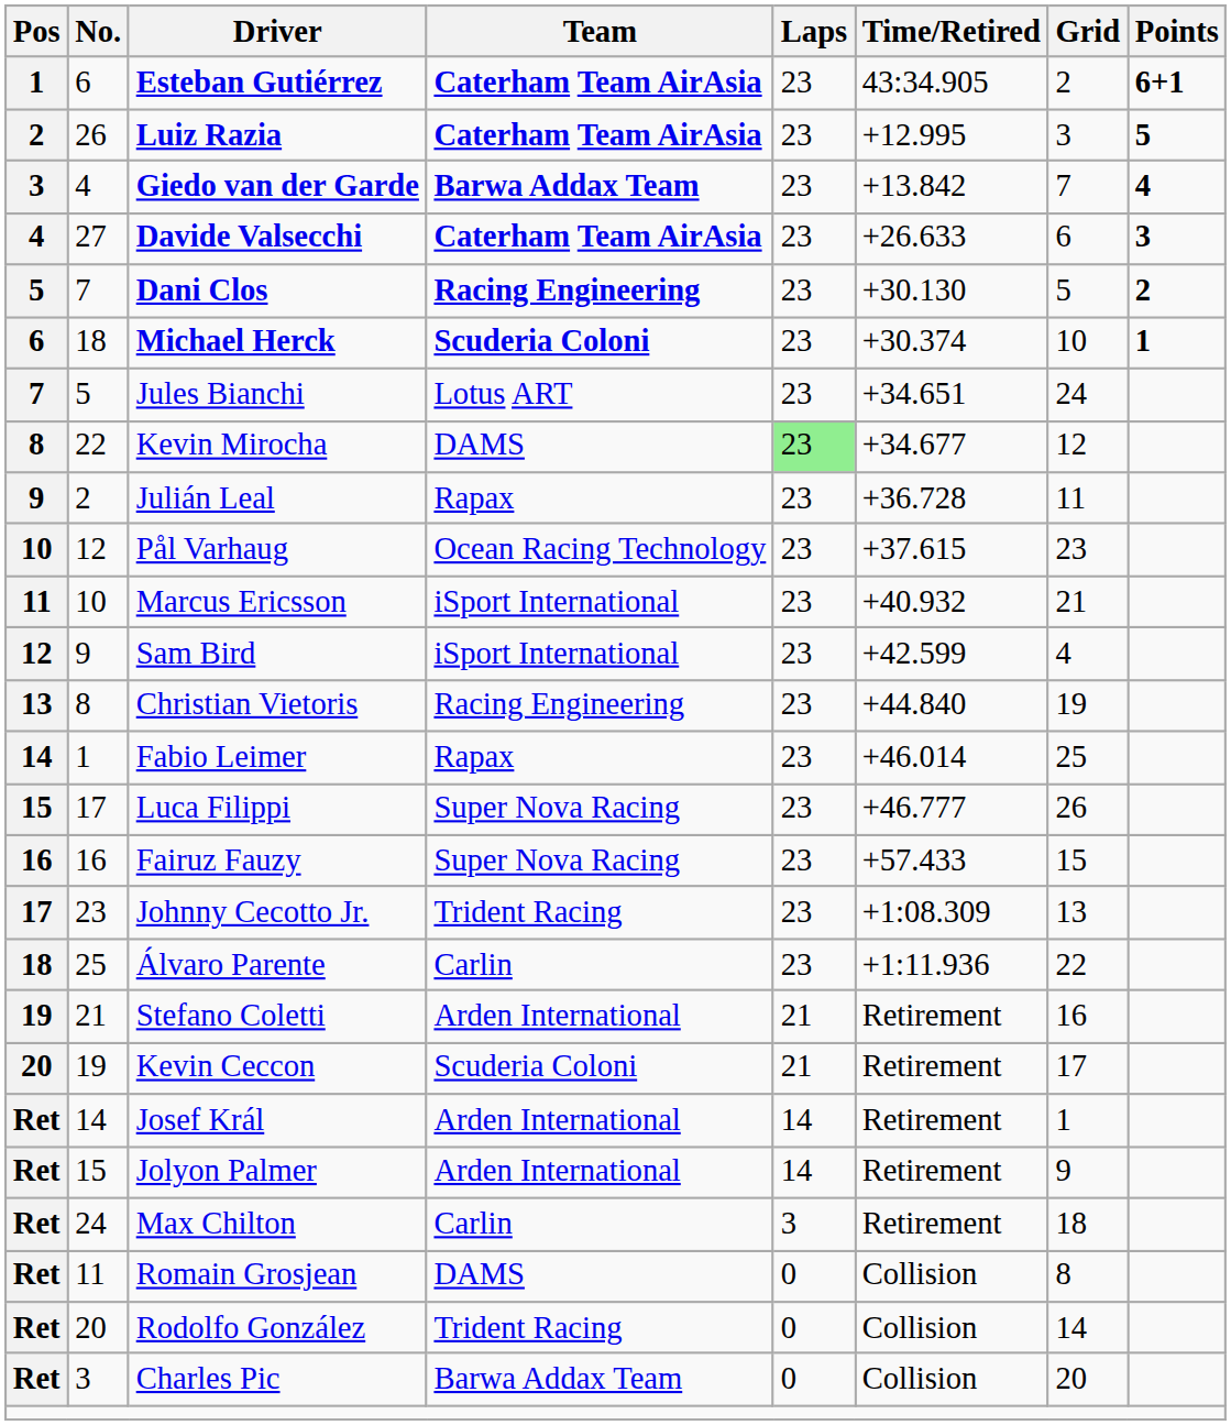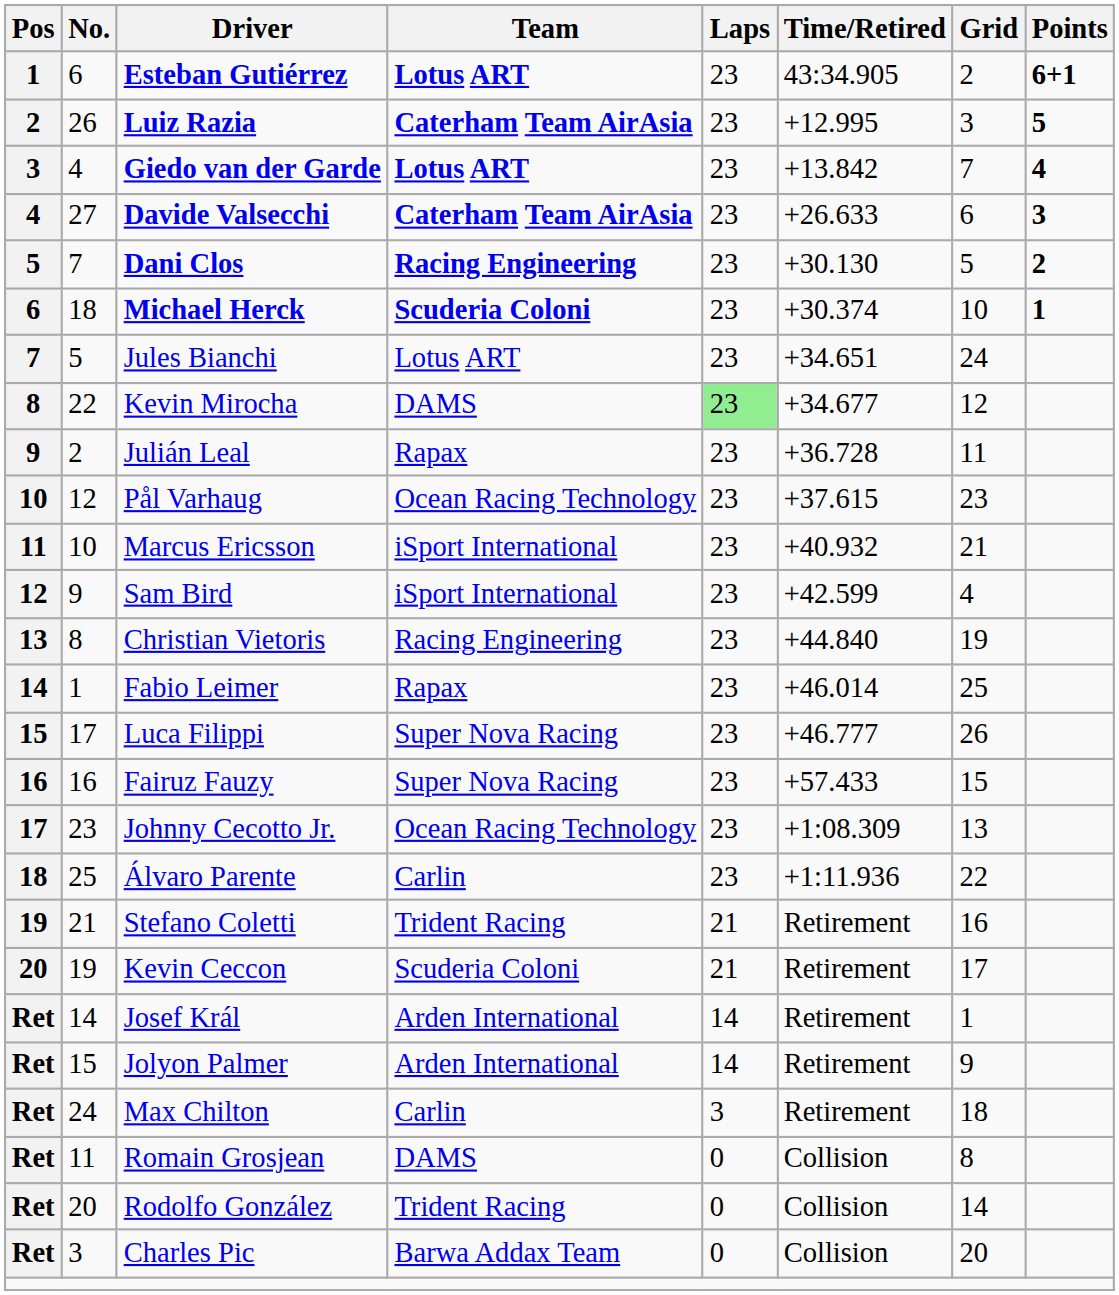Esteban Gutiérrez | Team: Caterham Team AirAsia -> Lotus ART
Giedo van der Garde | Team: Barwa Addax Team -> Lotus ART
Johnny Cecotto Jr. | Team: Trident Racing -> Ocean Racing Technology
Stefano Coletti | Team: Arden International -> Trident Racing
